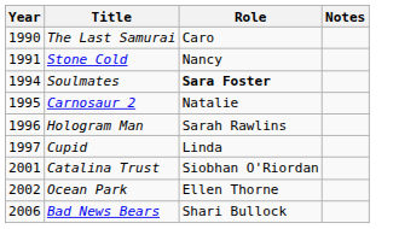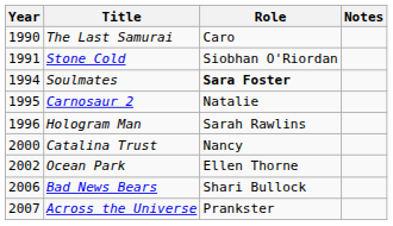Stone Cold | Role: Nancy -> Siobhan O'Riordan
- row: 1997 | Cupid | Linda
Catalina Trust | Year: 2001 -> 2000
Catalina Trust | Role: Siobhan O'Riordan -> Nancy
+ row: 2007 | Across the Universe | Prankster
